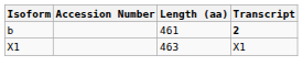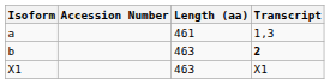+ row: a | 461 | 1,3
b | Length (aa): 461 -> 463
